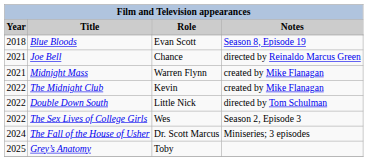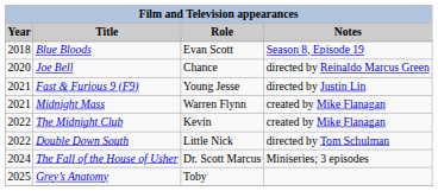Joe Bell | Year: 2021 -> 2020
+ row: 2021 | Fast & Furious 9 (F9) | Young Jesse | directed by Justin Lin
- row: 2022 | The Sex Lives of College Girls | Wes | Season 2, Episode 3
